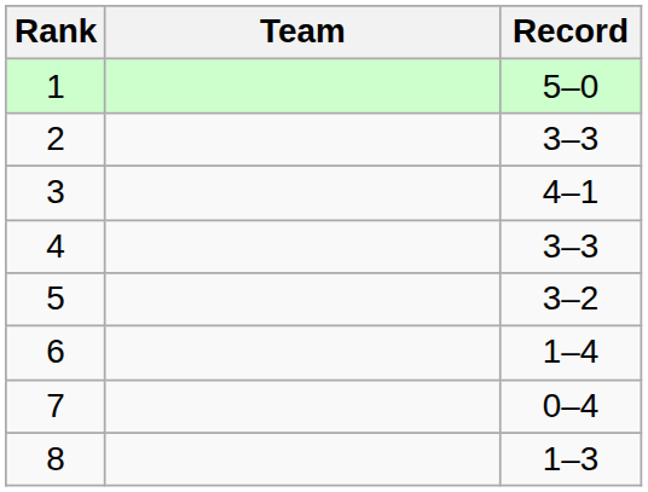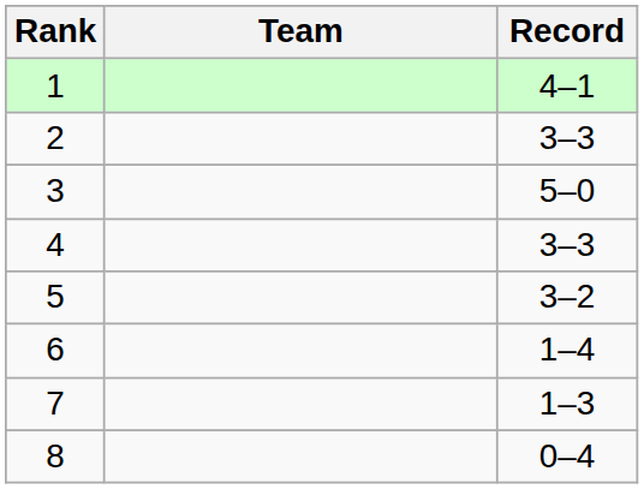1 | Record: 5–0 -> 4–1
3 | Record: 4–1 -> 5–0
7 | Record: 0–4 -> 1–3
8 | Record: 1–3 -> 0–4
